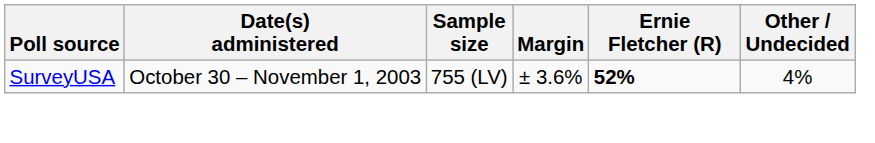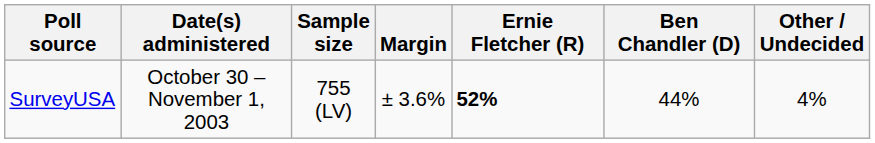+ column: Ben Chandler (D) | 44%
